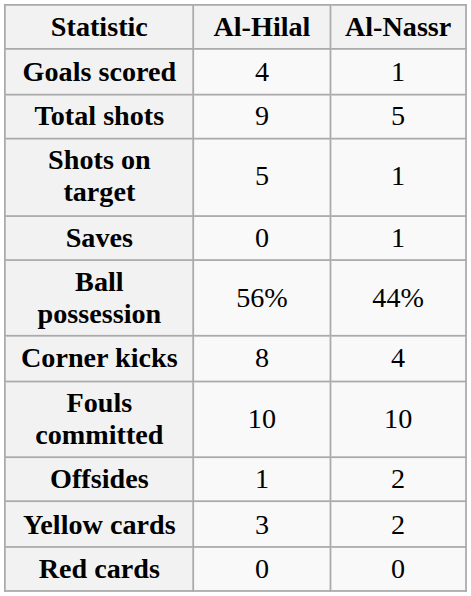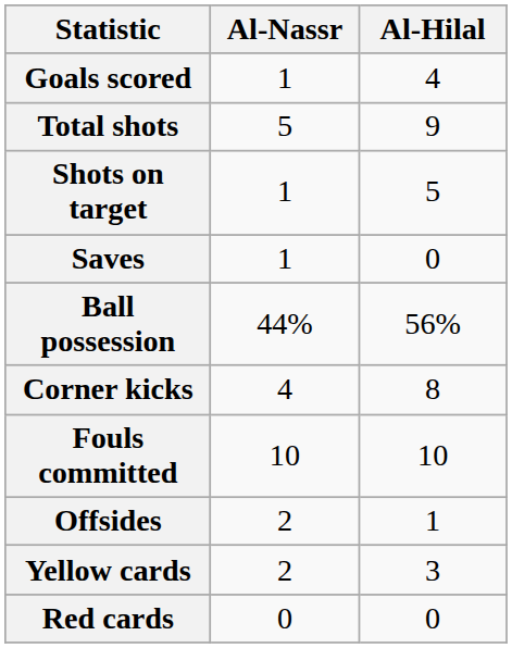columns swapped: Al-Nassr <-> Al-Hilal
